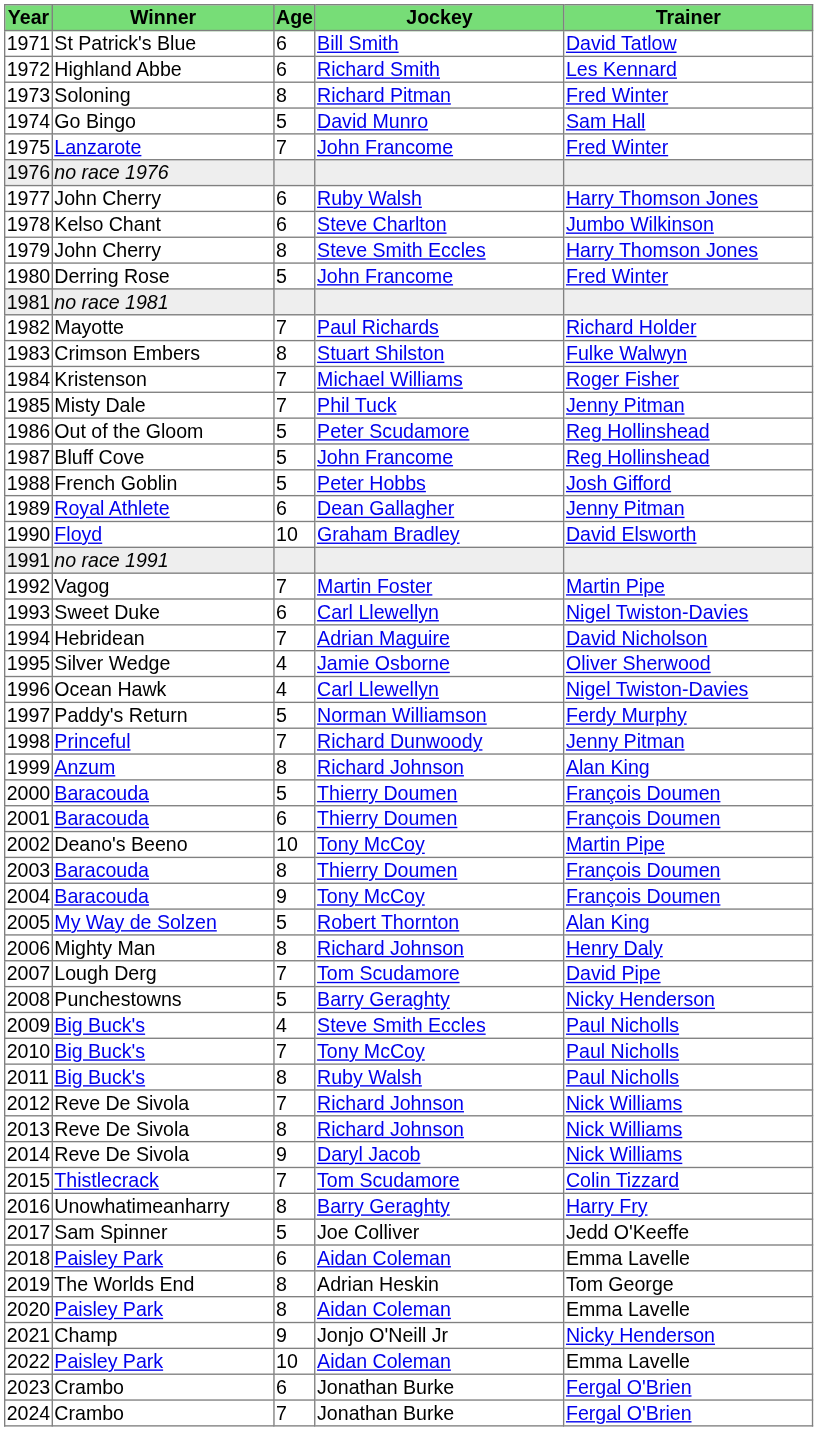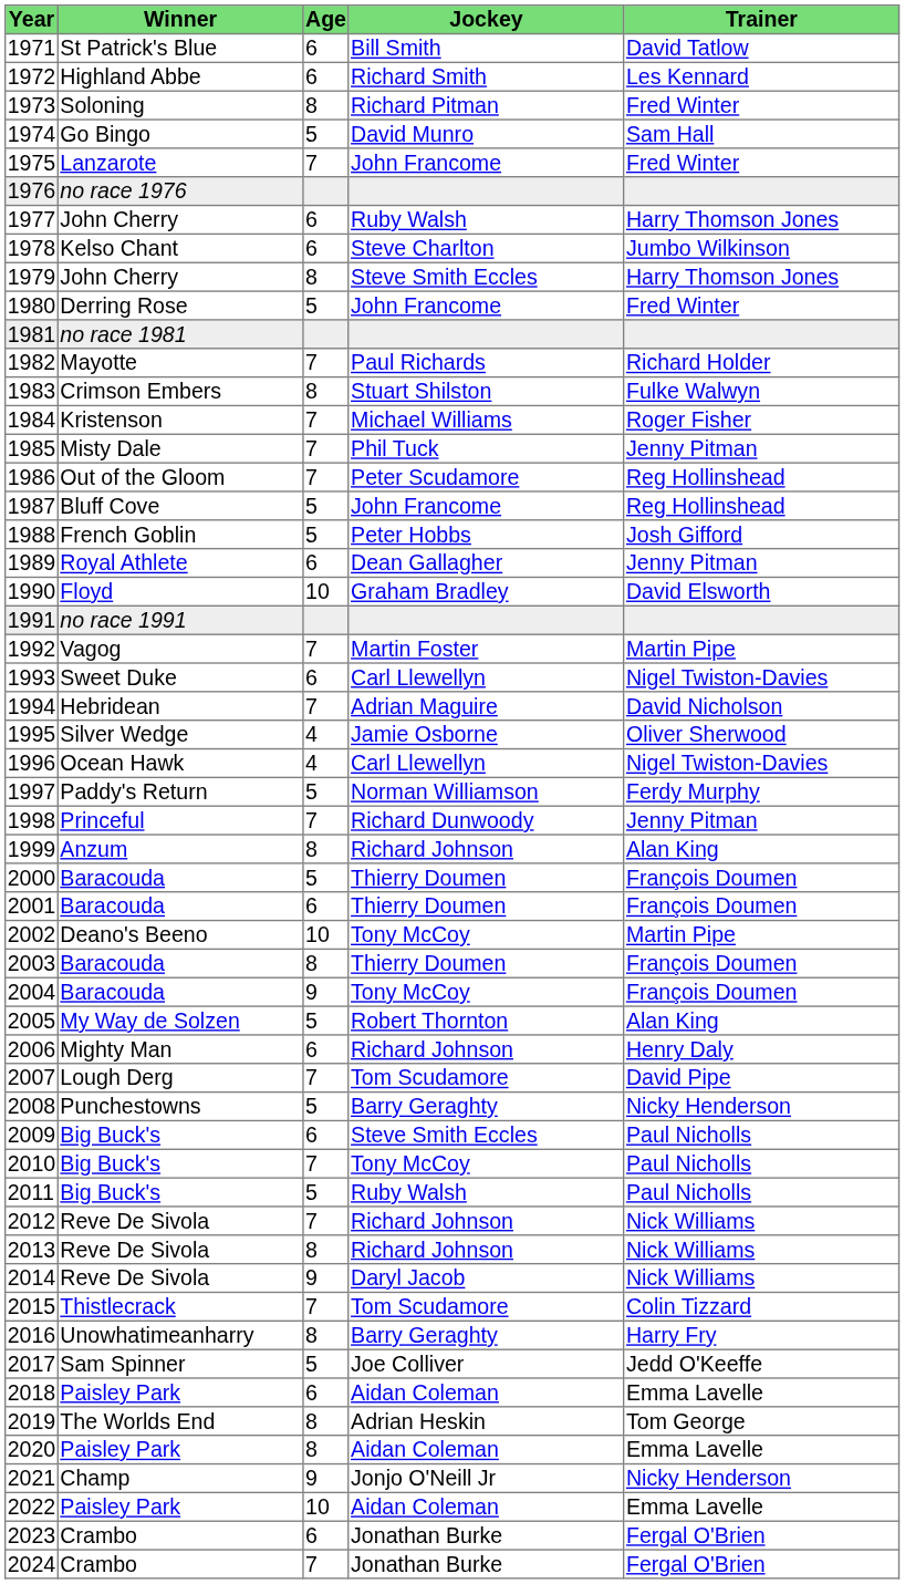1986 | Age: 5 -> 7
2006 | Age: 8 -> 6
2009 | Age: 4 -> 6
2011 | Age: 8 -> 5
